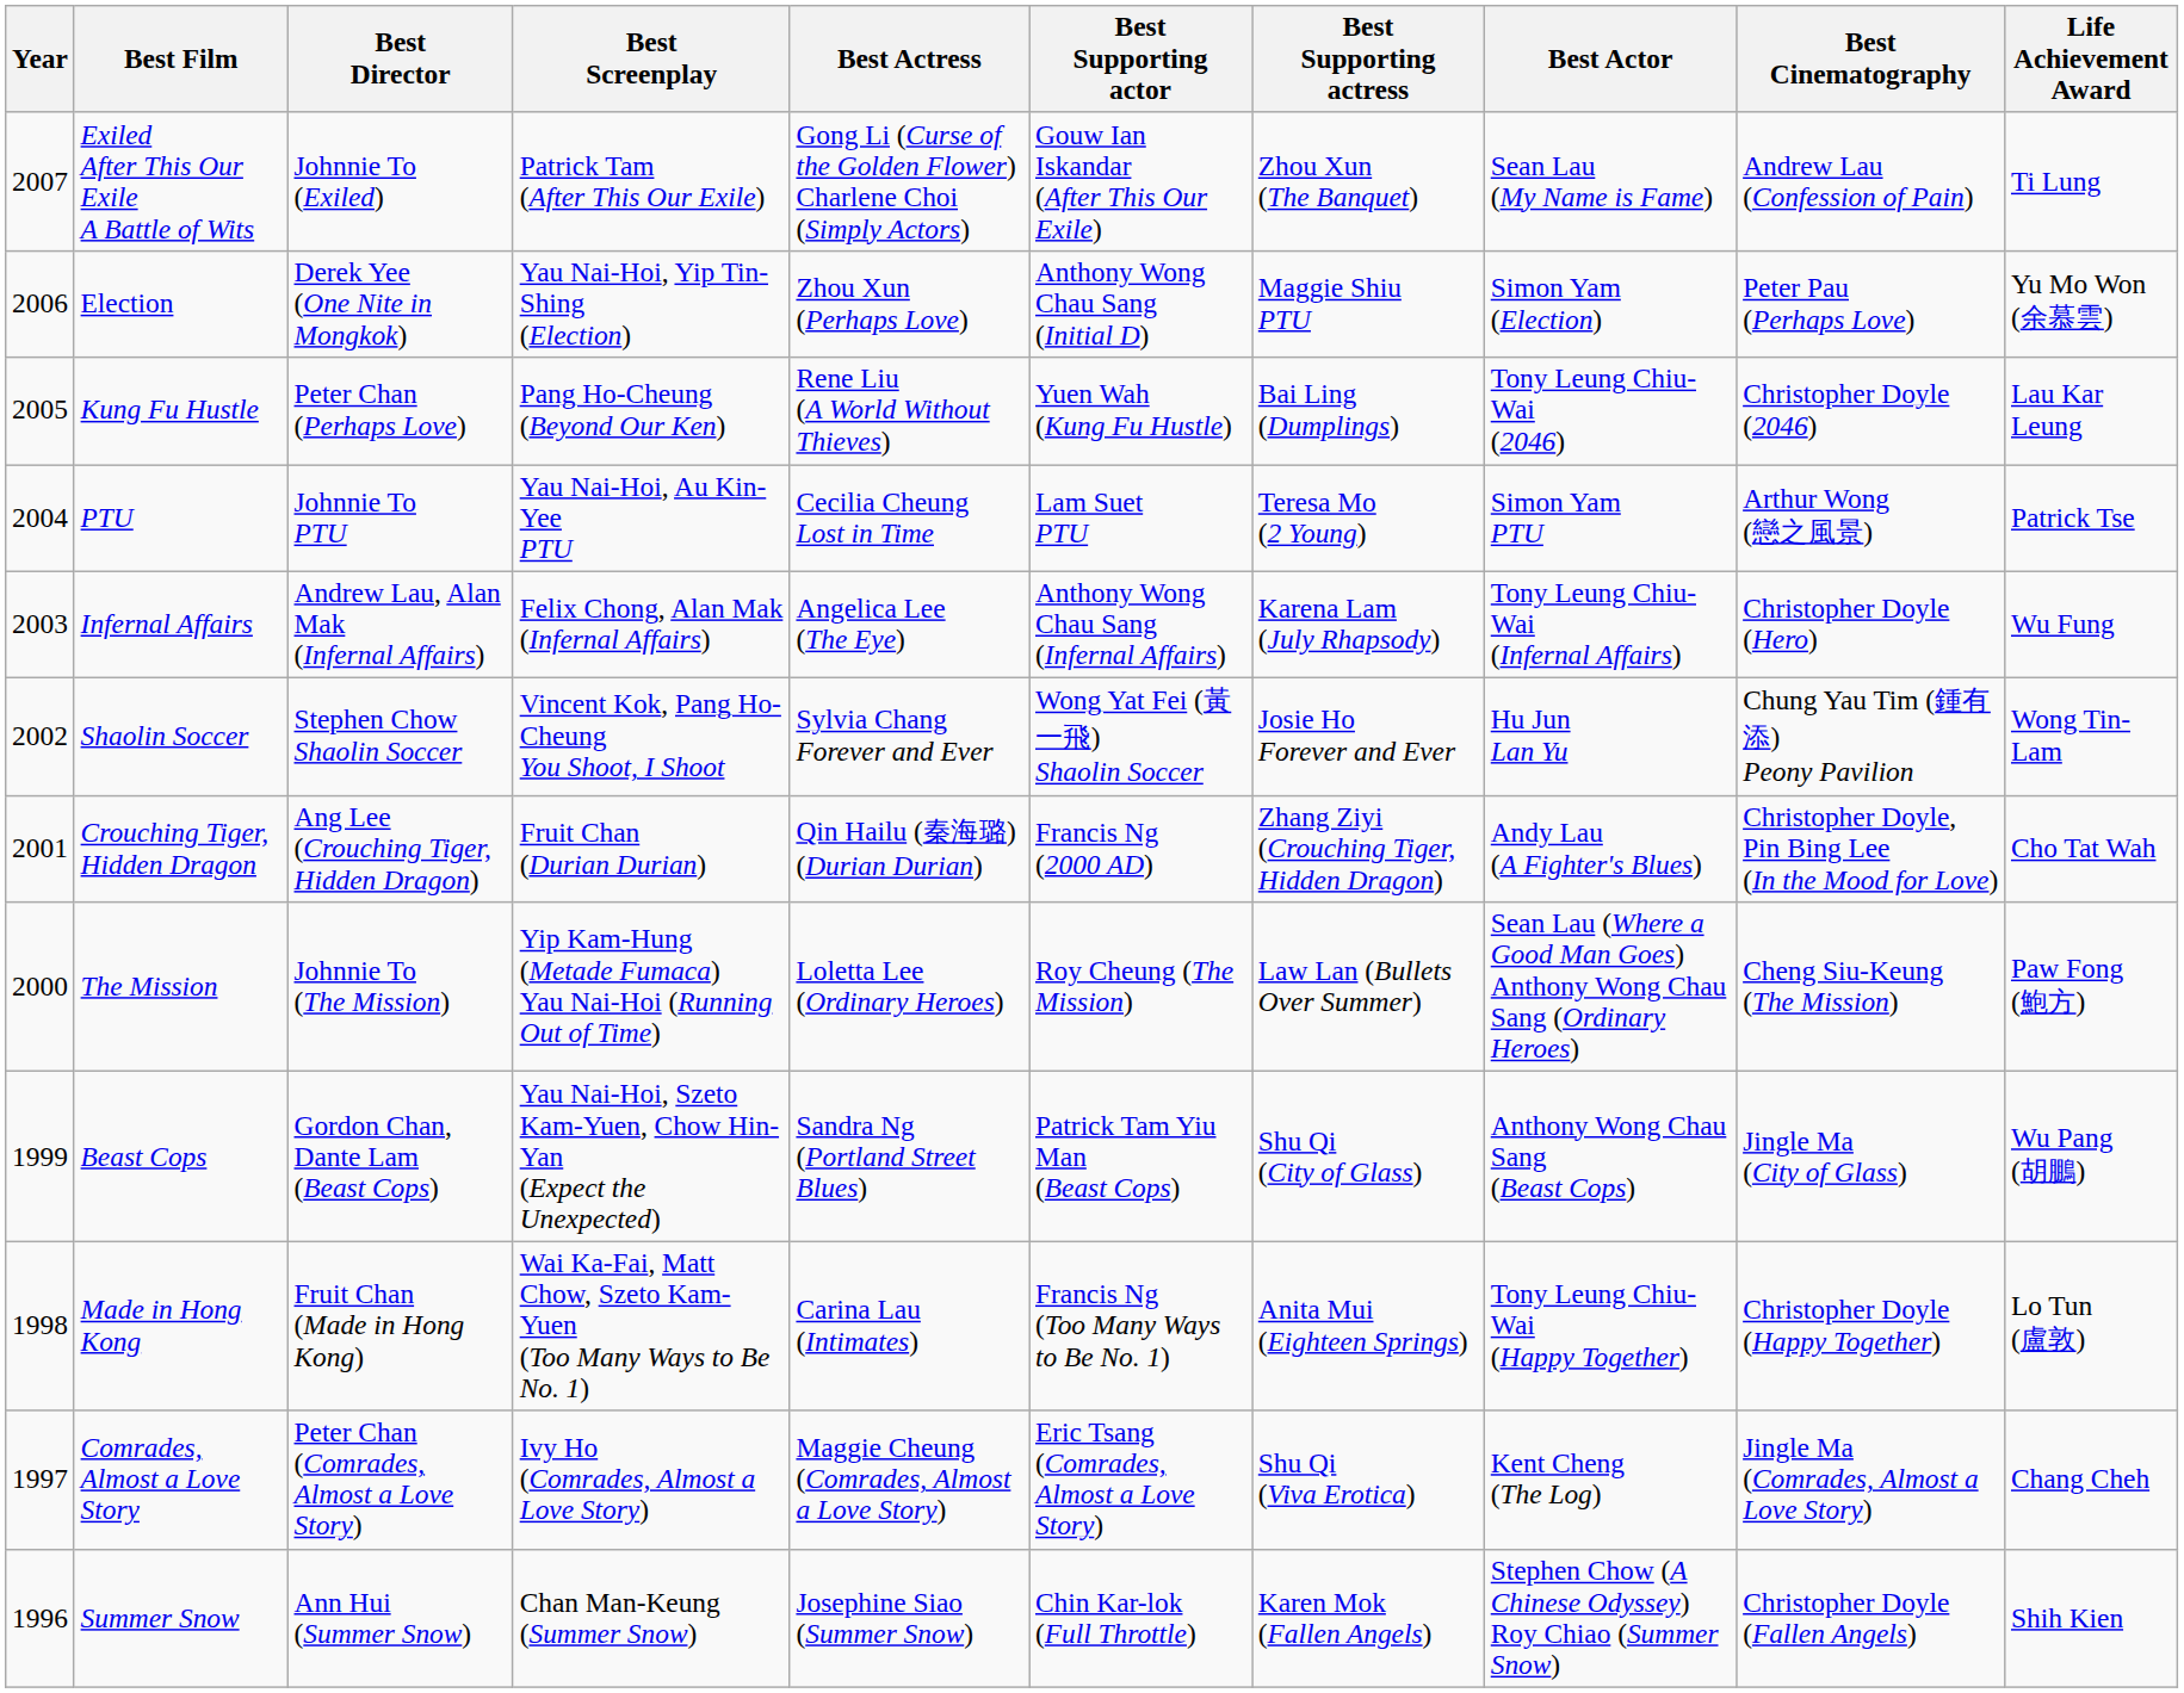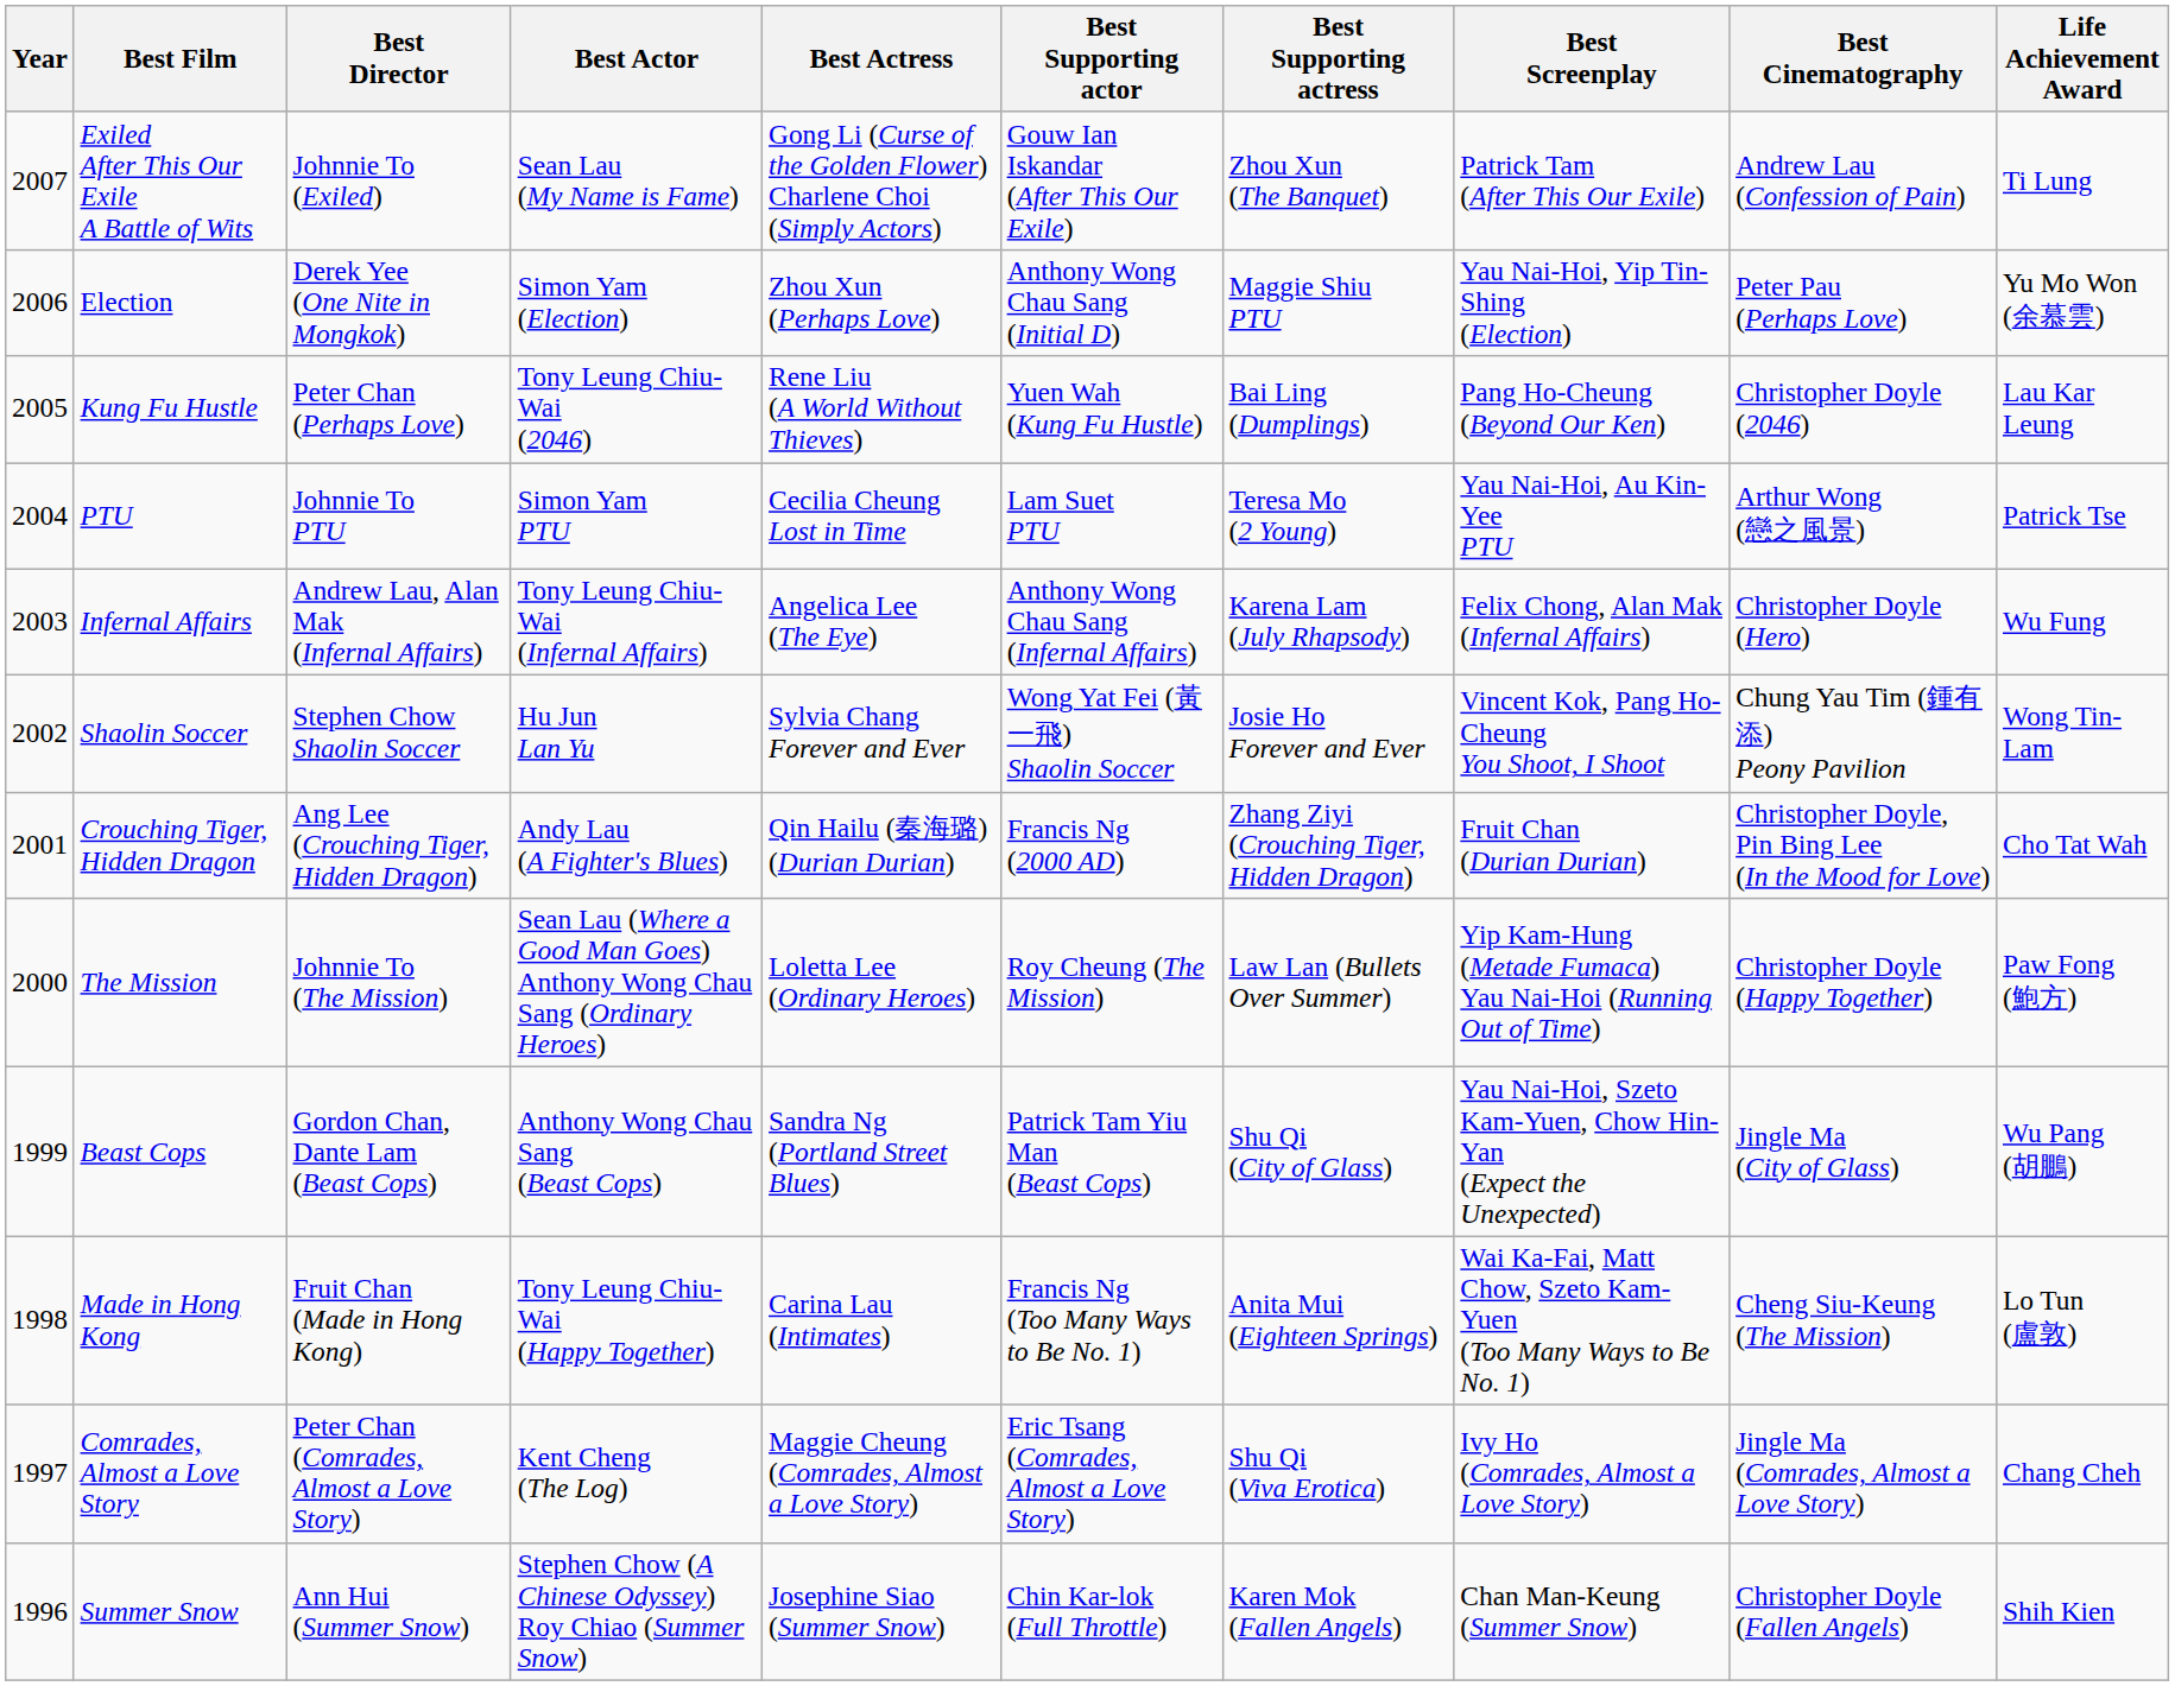columns swapped: Best Actor <-> Best Screenplay
The Mission | Best Cinematography: Cheng Siu-Keung (The Mission) -> Christopher Doyle (Happy Together)
Made in Hong Kong | Best Cinematography: Christopher Doyle (Happy Together) -> Cheng Siu-Keung (The Mission)
